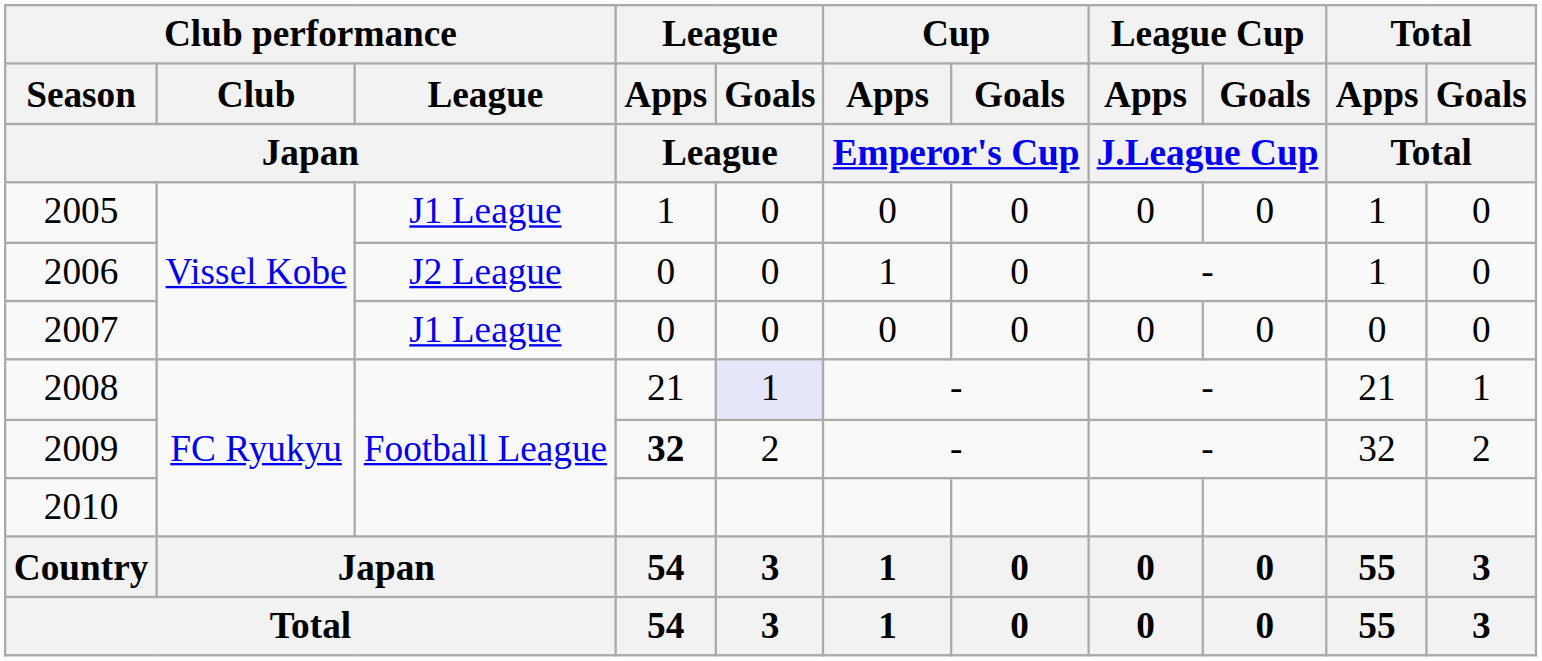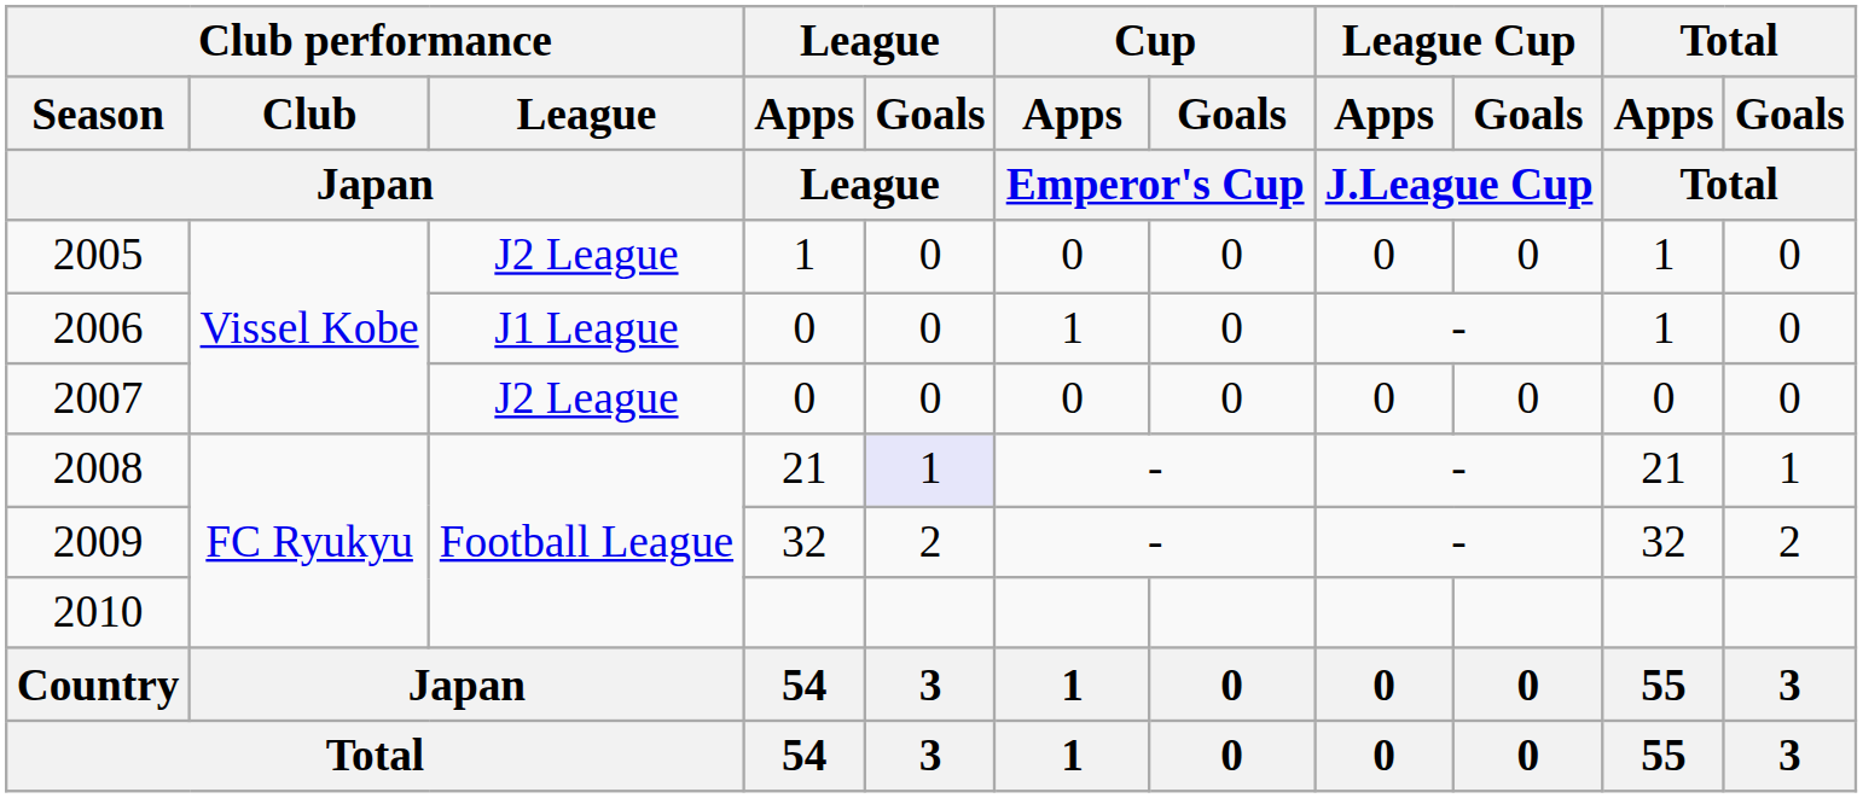2005 | Club performance / League / Japan: J1 League -> J2 League
2006 | Club performance / League / Japan: J2 League -> J1 League
2007 | Club performance / League / Japan: J1 League -> J2 League
2009 | League / Apps / League: bold -> normal
